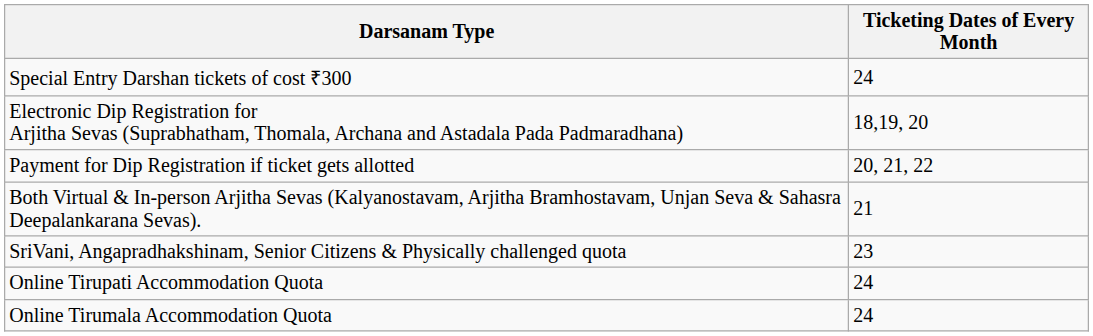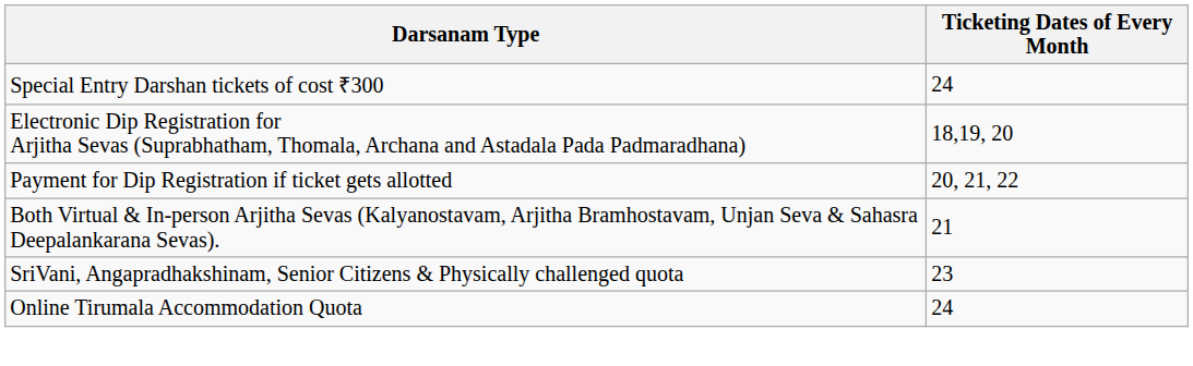- row: Online Tirupati Accommodation Quota | 24
